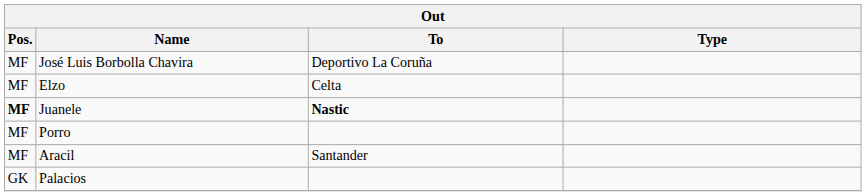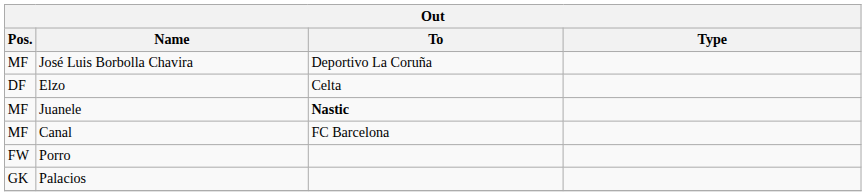Elzo | Pos.: MF -> DF
Juanele | Pos.: bold -> normal
+ row: MF | Canal | FC Barcelona
Porro | Pos.: MF -> FW
- row: MF | Aracil | Santander
